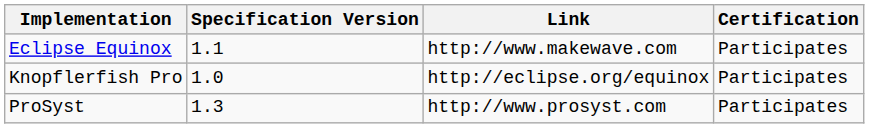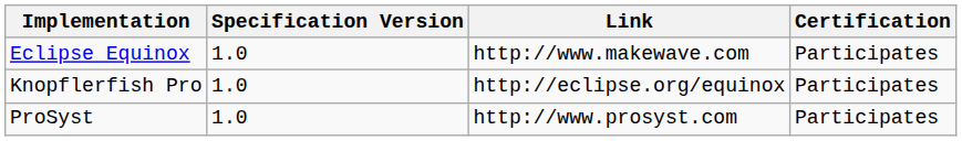Eclipse Equinox | Specification Version: 1.1 -> 1.0
ProSyst | Specification Version: 1.3 -> 1.0
